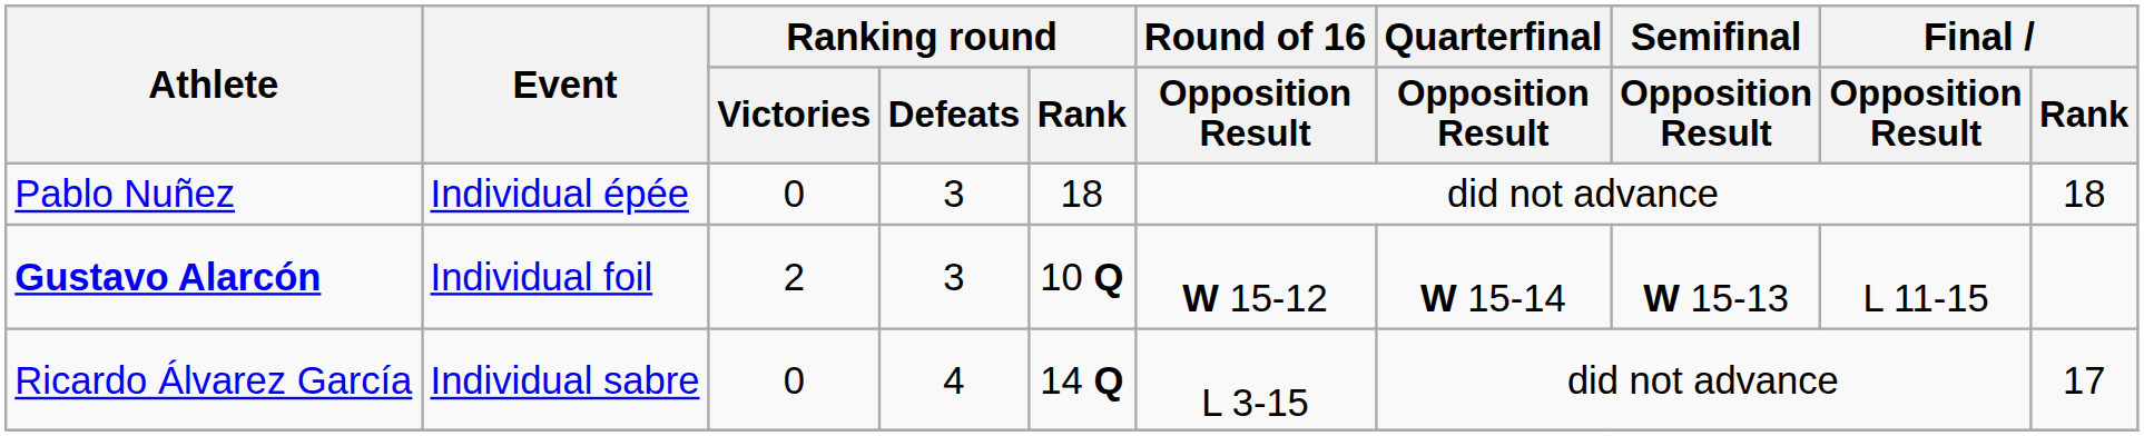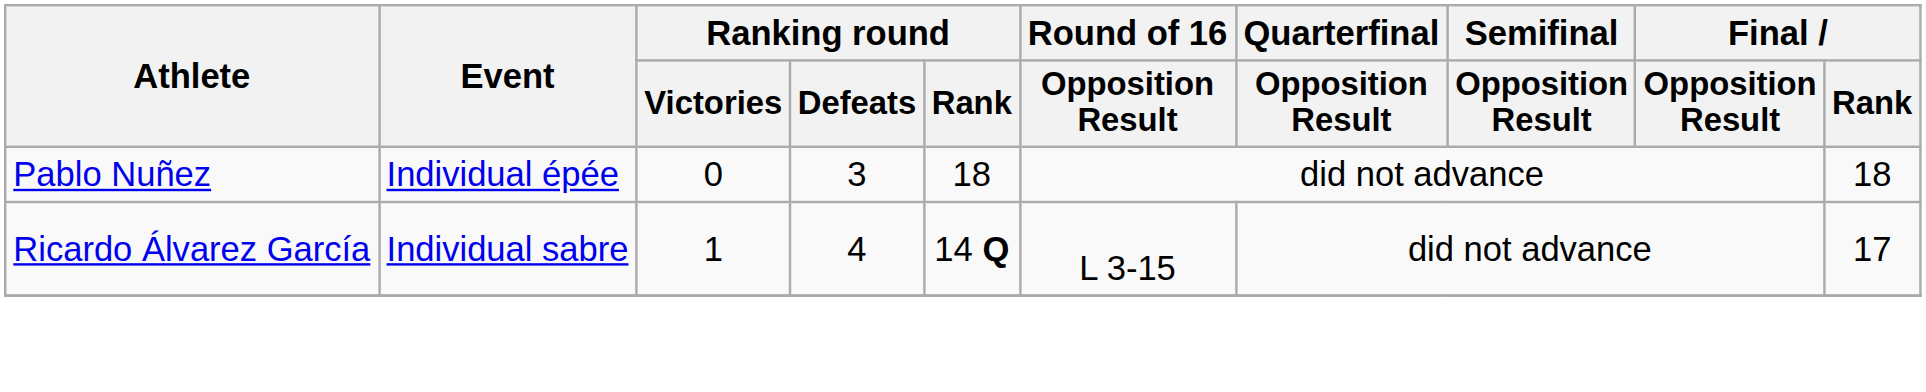- row: Gustavo Alarcón | Individual foil | 2 | 3 | 10 Q | W 15-12 | W 15-14 | W 15-13 | L 11-15
Ricardo Álvarez García | Ranking round / Victories: 0 -> 1
